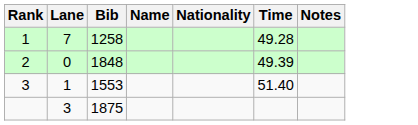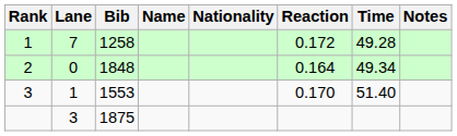+ column: Reaction | 0.172 | 0.164 | 0.170
2 | Time: 49.39 -> 49.34
